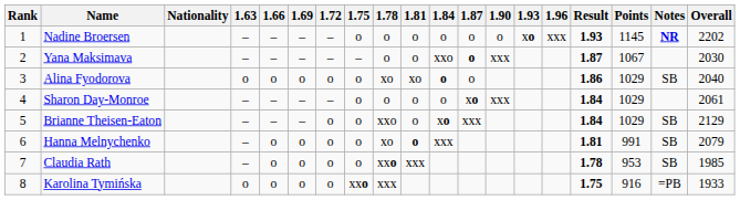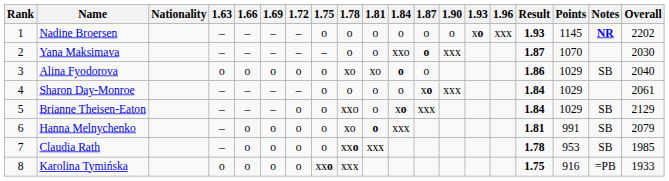Yana Maksimava | Points: 1067 -> 1070
